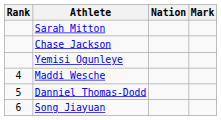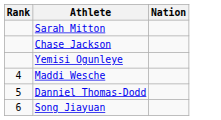- column: Mark
